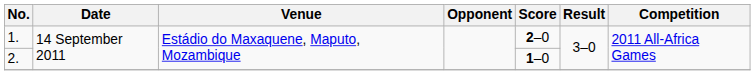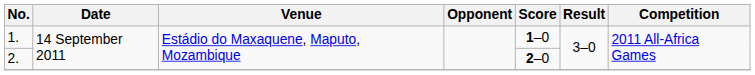1. | Score: 2–0 -> 1–0
2. | Score: 1–0 -> 2–0
